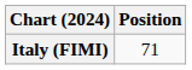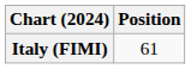Italy (FIMI) | Position: 71 -> 61
